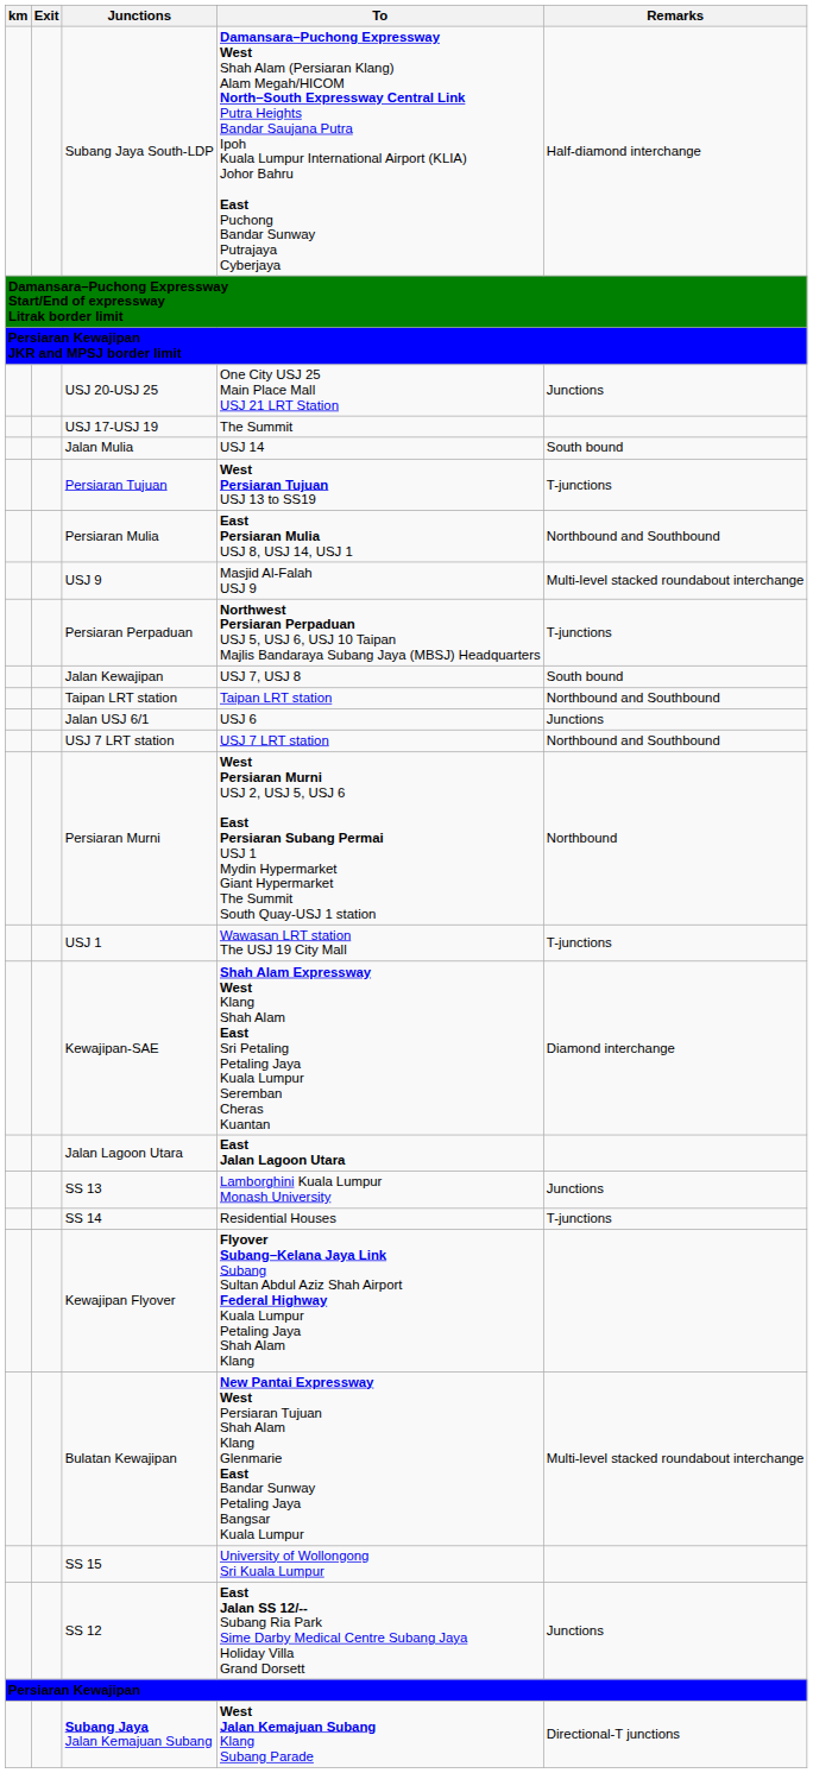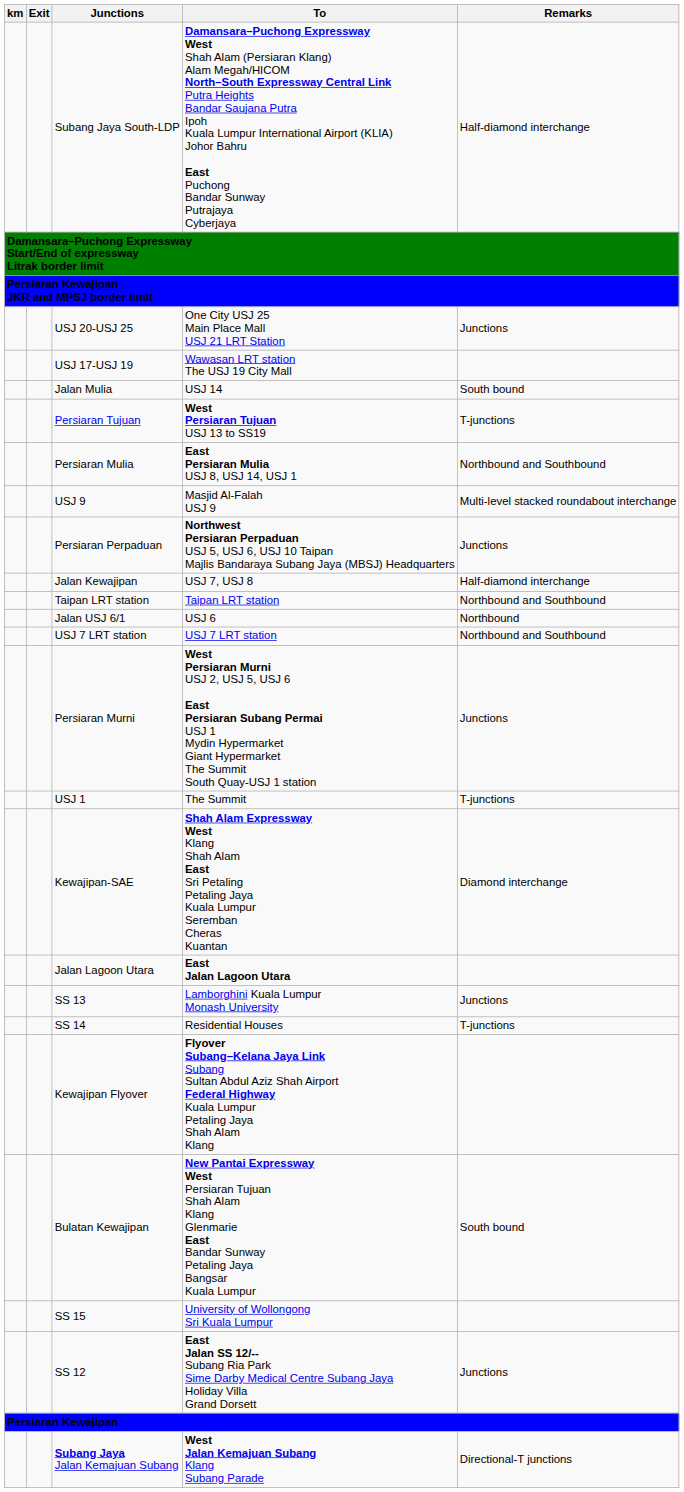USJ 17-USJ 19 | To: The Summit -> Wawasan LRT station The USJ 19 City Mall
Persiaran Perpaduan | Remarks: T-junctions -> Junctions
Jalan Kewajipan | Remarks: South bound -> Half-diamond interchange
Jalan USJ 6/1 | Remarks: Junctions -> Northbound
Persiaran Murni | Remarks: Northbound -> Junctions
USJ 1 | To: Wawasan LRT station The USJ 19 City Mall -> The Summit
Bulatan Kewajipan | Remarks: Multi-level stacked roundabout interchange -> South bound
